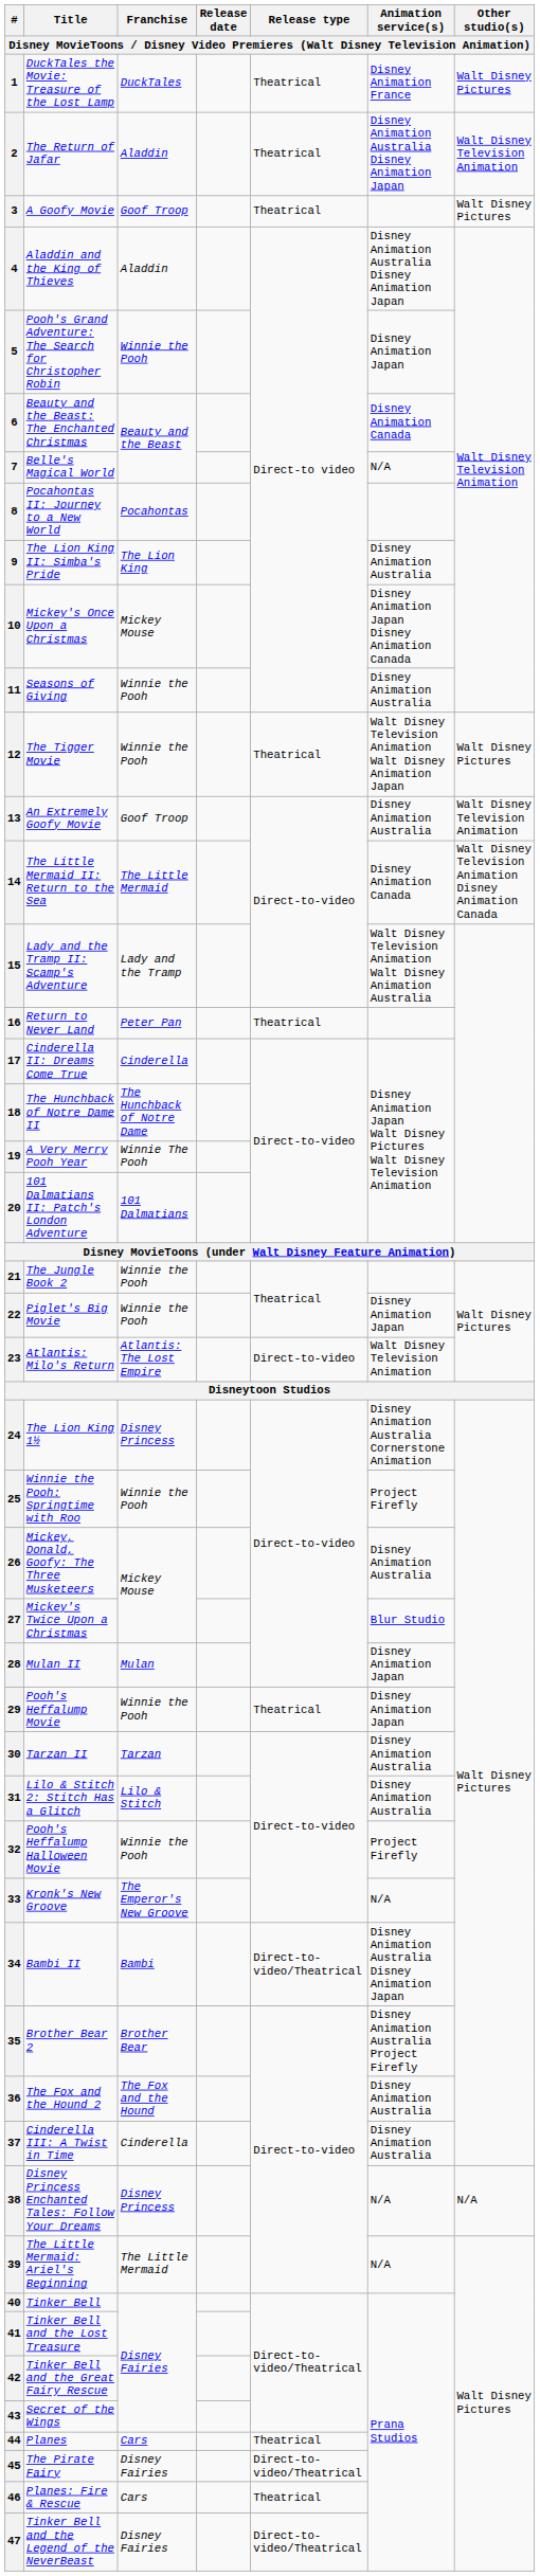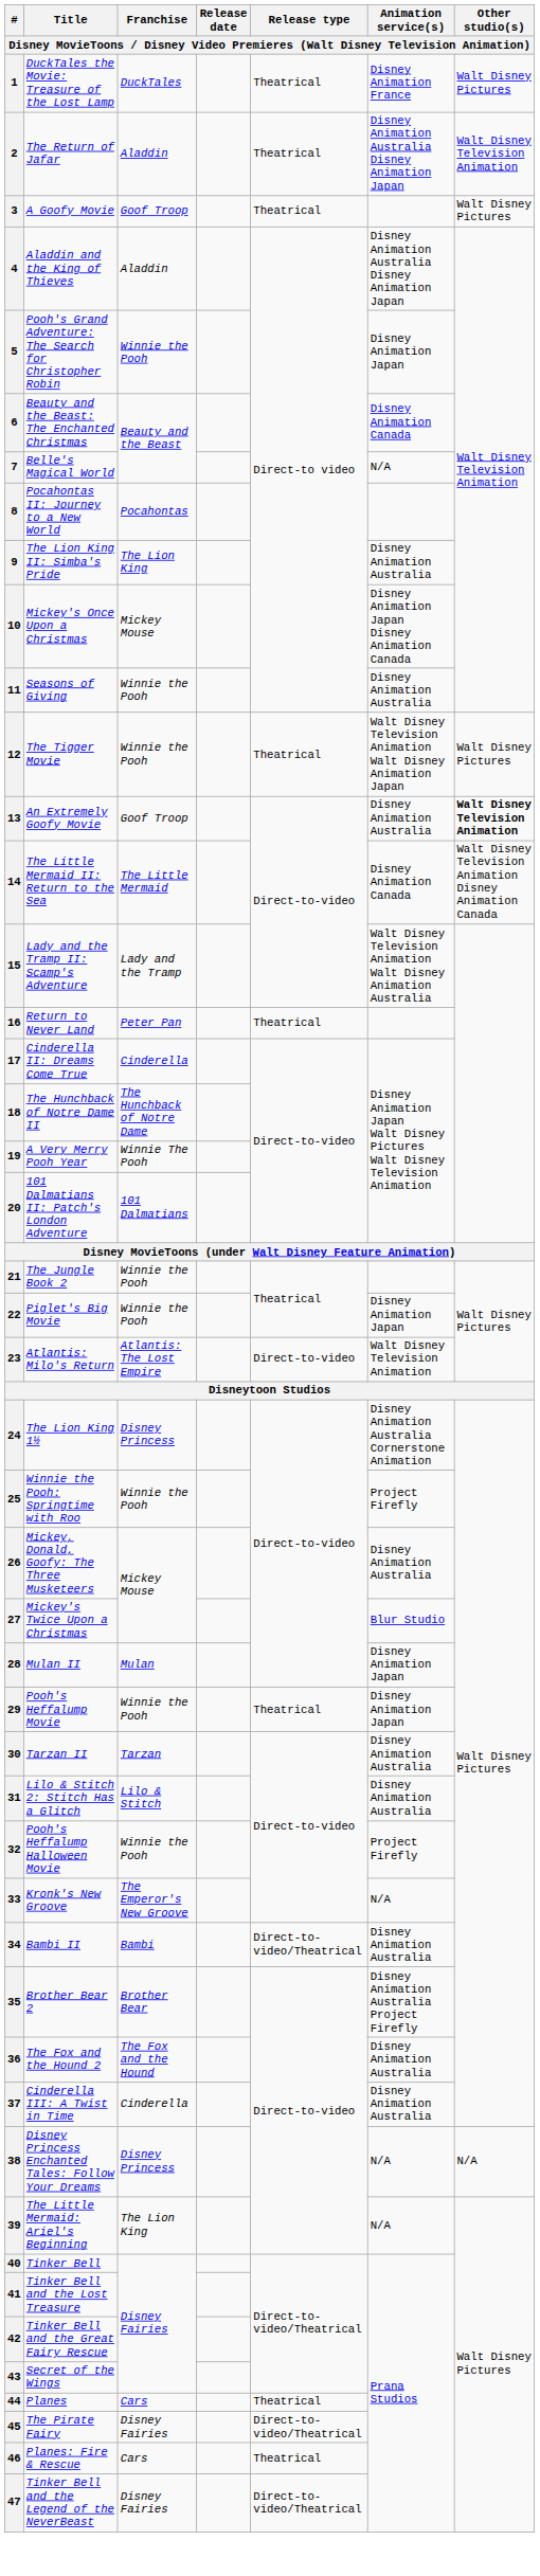13 | Other studio(s): normal -> bold
34 | Animation service(s): Disney Animation Australia Disney Animation Japan -> Disney Animation Australia
39 | Franchise: The Little Mermaid -> The Lion King
